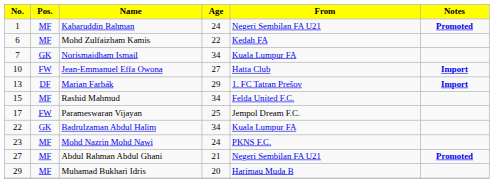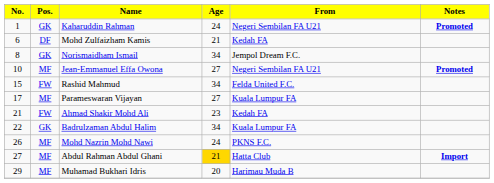Kaharuddin Rahman | Pos.: MF -> GK
Mohd Zulfaizham Kamis | Pos.: MF -> DF
Mohd Zulfaizham Kamis | Age: 22 -> 21
Norismaidham Ismail | No.: 7 -> 8
Norismaidham Ismail | From: Kuala Lumpur FA -> Jempol Dream F.C.
Jean-Emmanuel Effa Owona | Pos.: FW -> MF
Jean-Emmanuel Effa Owona | From: Hatta Club -> Negeri Sembilan FA U21
Jean-Emmanuel Effa Owona | Notes: Import -> Promoted
- row: 13 | DF | Marian Farbák | 29 | 1. FC Tatran Prešov | Import
Rashid Mahmud | Pos.: MF -> FW
Parameswaran Vijayan | Pos.: FW -> MF
Parameswaran Vijayan | Age: 25 -> 27
Parameswaran Vijayan | From: Jempol Dream F.C. -> Kuala Lumpur FA
+ row: 21 | FW | Ahmad Shakir Mohd Ali | 23 | Kedah FA
Mohd Nazrin Mohd Nawi | No.: 23 -> 26
Abdul Rahman Abdul Ghani | Age: no background -> gold background
Abdul Rahman Abdul Ghani | From: Negeri Sembilan FA U21 -> Hatta Club
Abdul Rahman Abdul Ghani | Notes: Promoted -> Import
